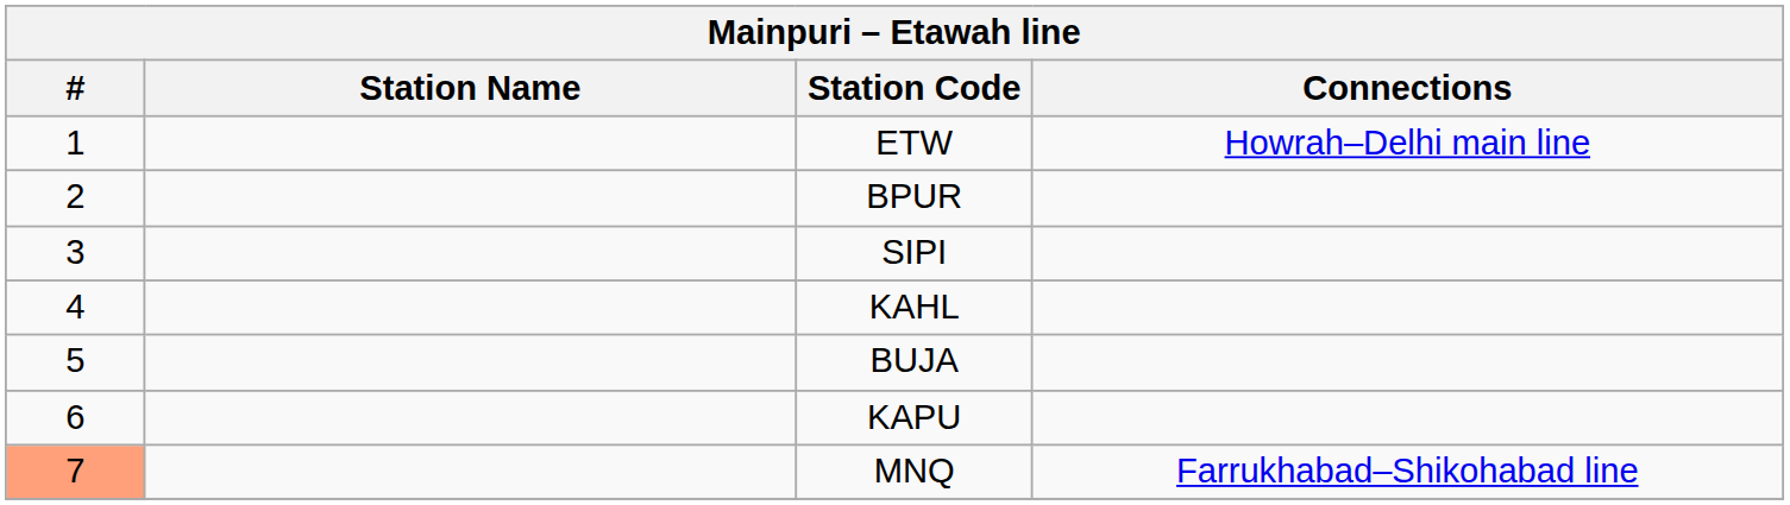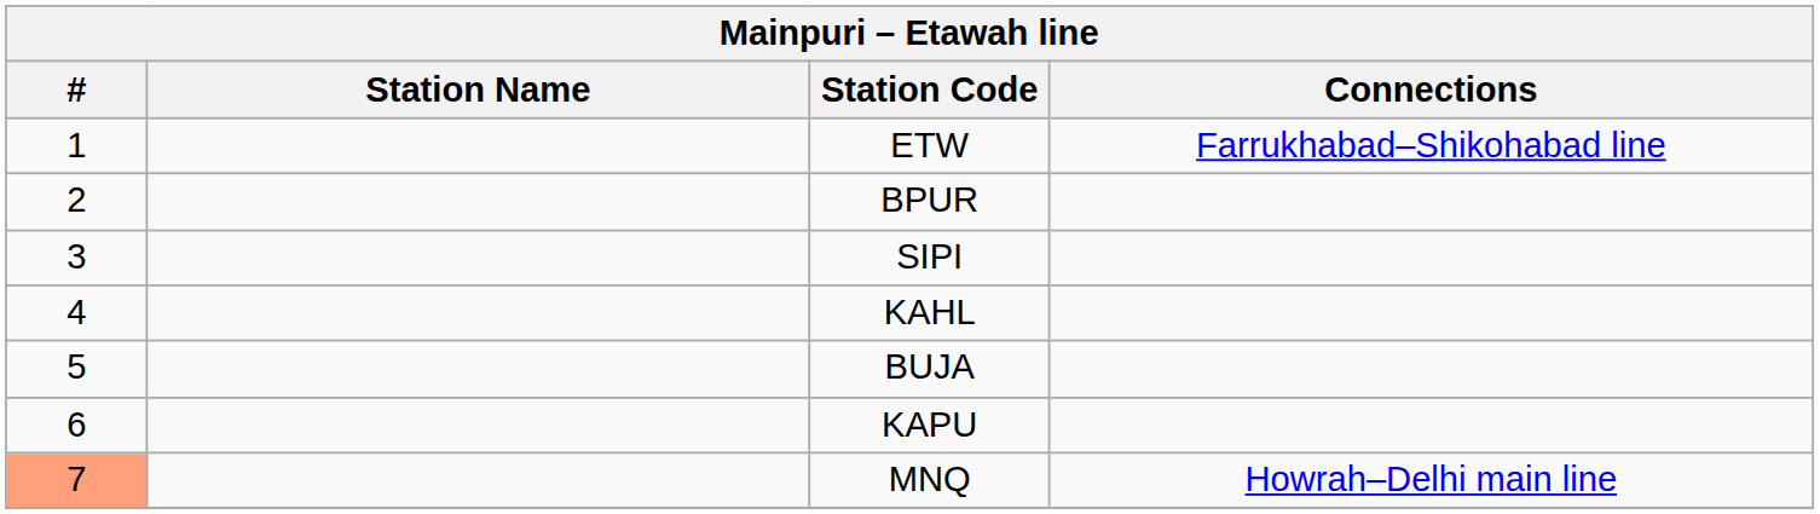ETW | Connections: Howrah–Delhi main line -> Farrukhabad–Shikohabad line
MNQ | Connections: Farrukhabad–Shikohabad line -> Howrah–Delhi main line
